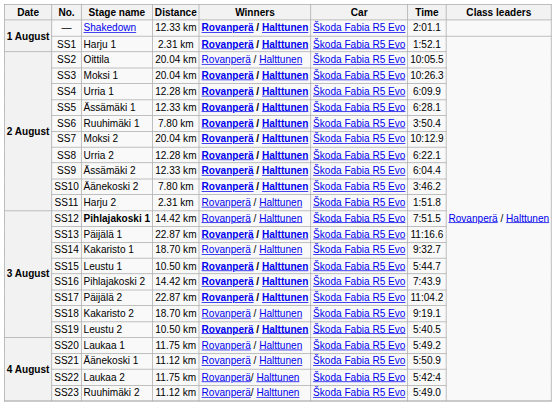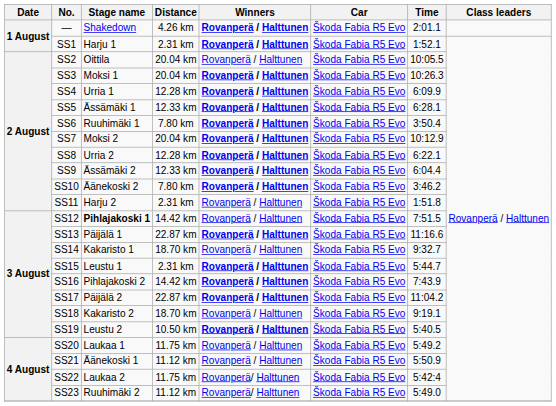— | Distance: 12.33 km -> 4.26 km
SS15 | Distance: 10.50 km -> 2.31 km
